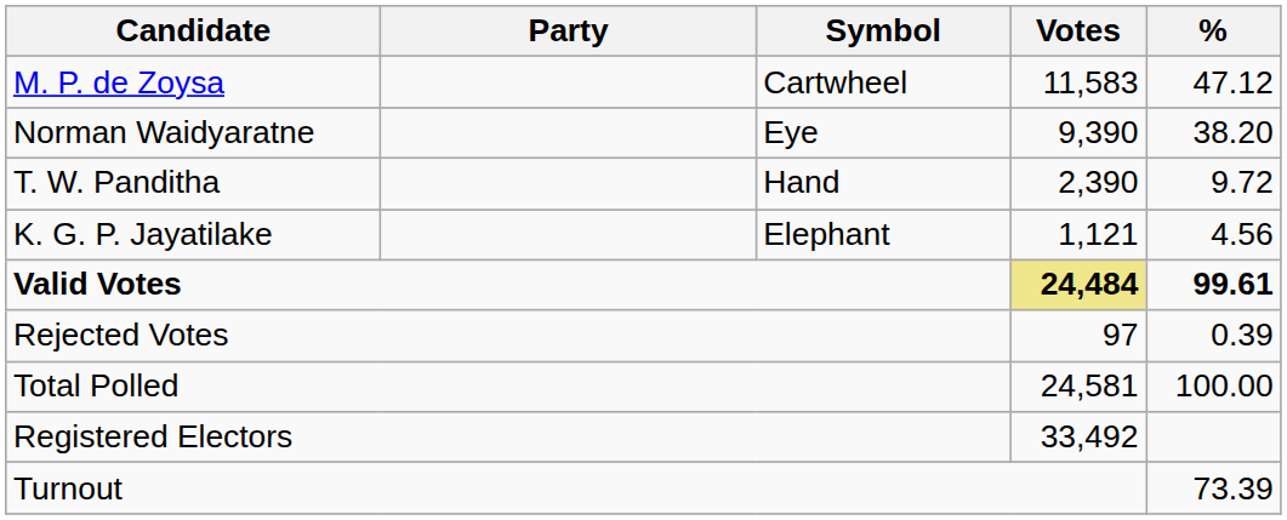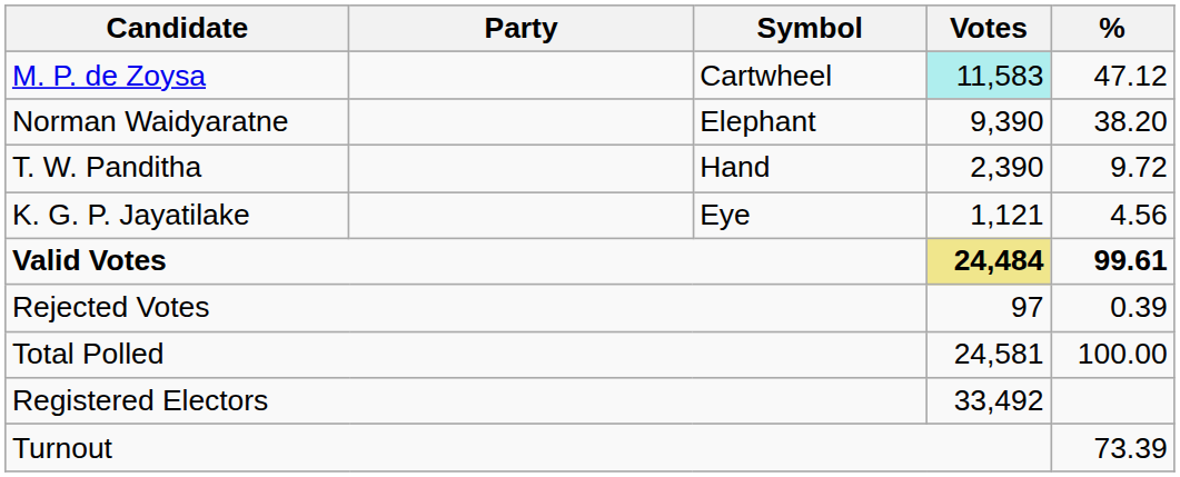M. P. de Zoysa | Votes: no background -> paleturquoise background
Norman Waidyaratne | Symbol: Eye -> Elephant
K. G. P. Jayatilake | Symbol: Elephant -> Eye
